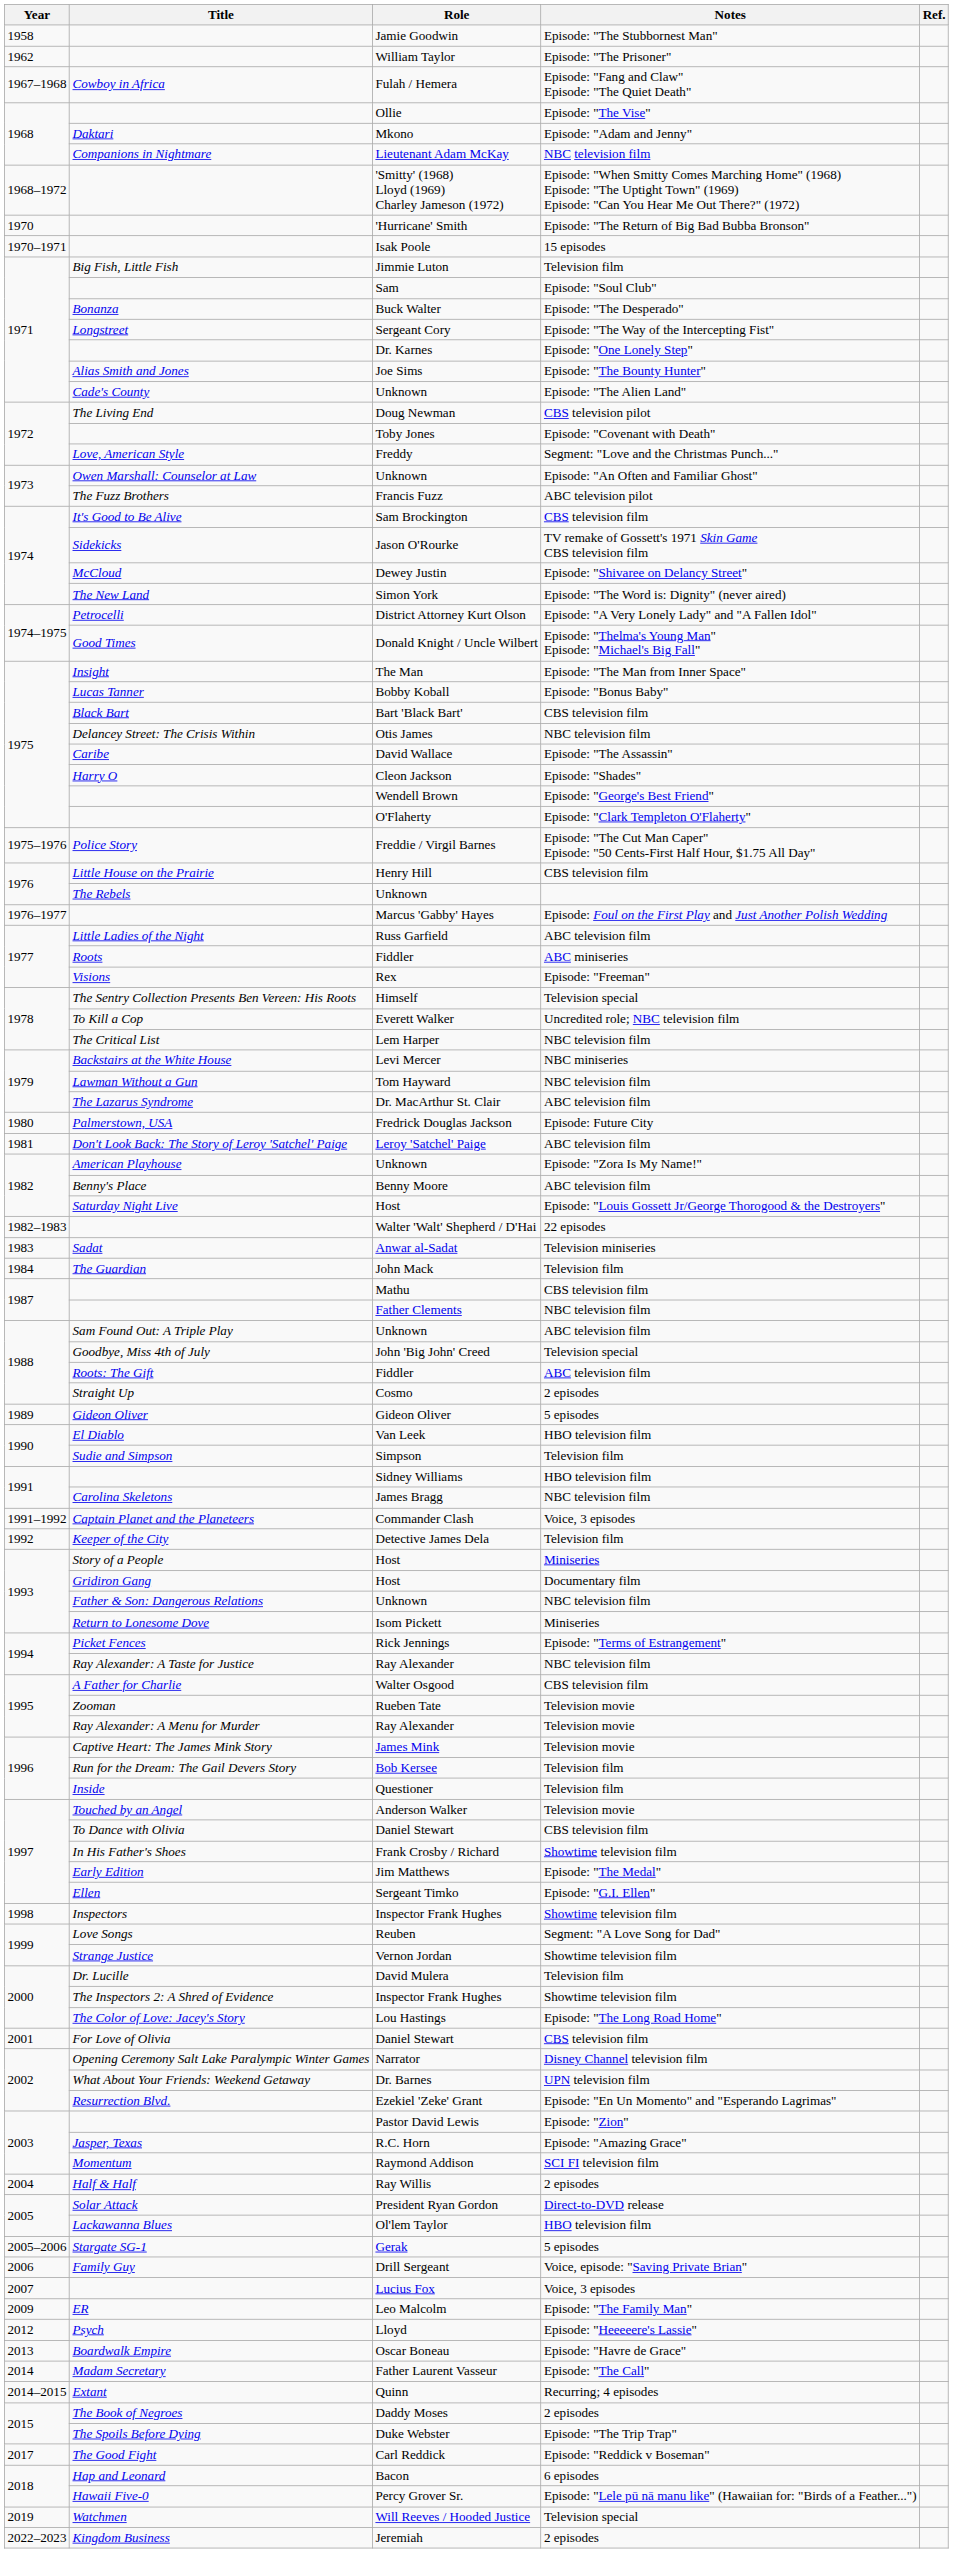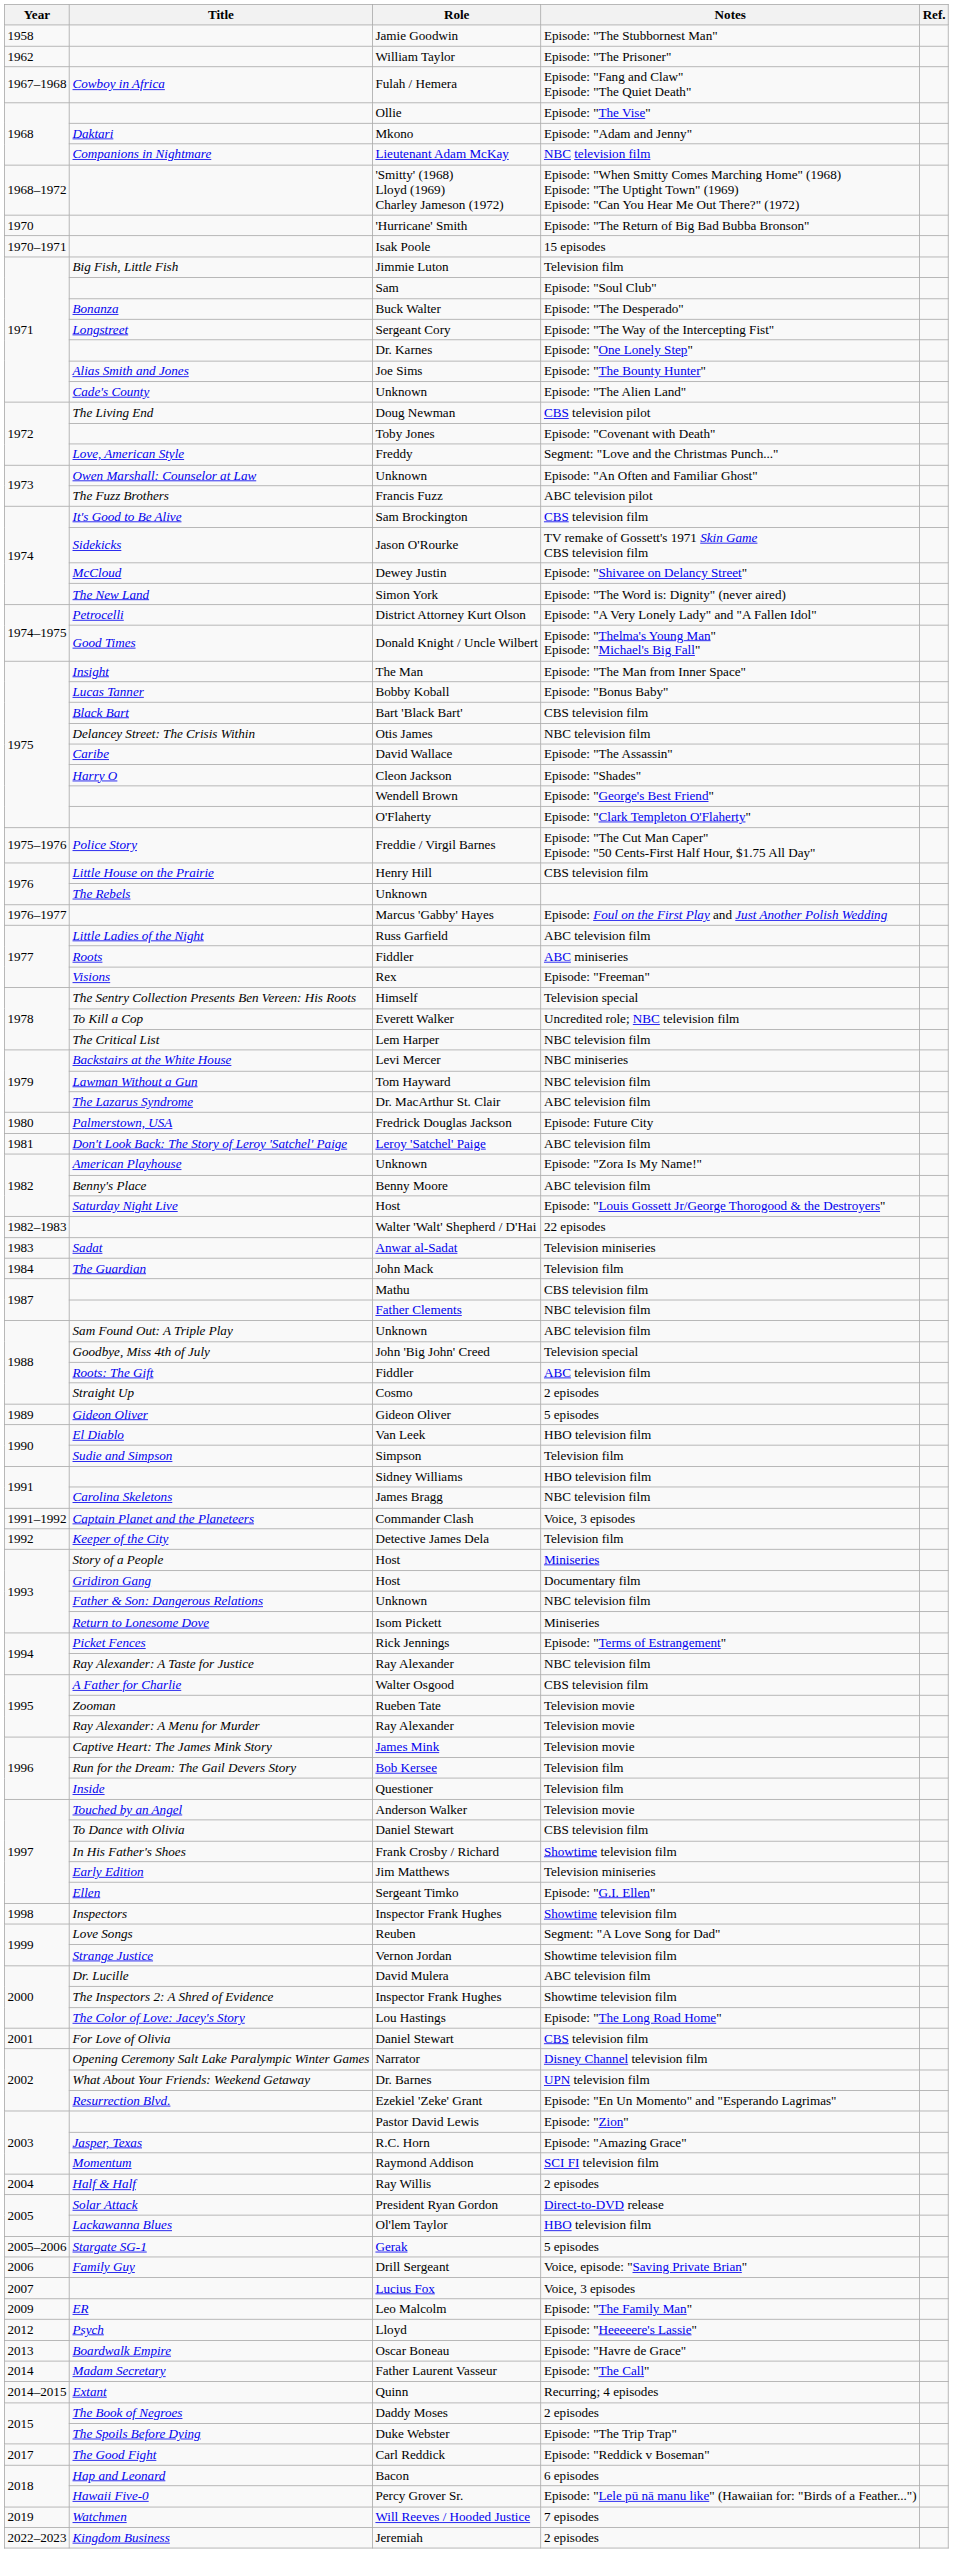Jim Matthews | Notes: Episode: "The Medal" -> Television miniseries
David Mulera | Notes: Television film -> ABC television film
Will Reeves / Hooded Justice | Notes: Television special -> 7 episodes
